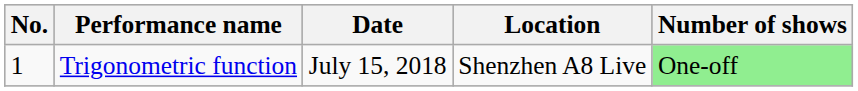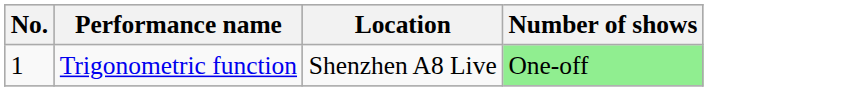- column: Date | July 15, 2018
